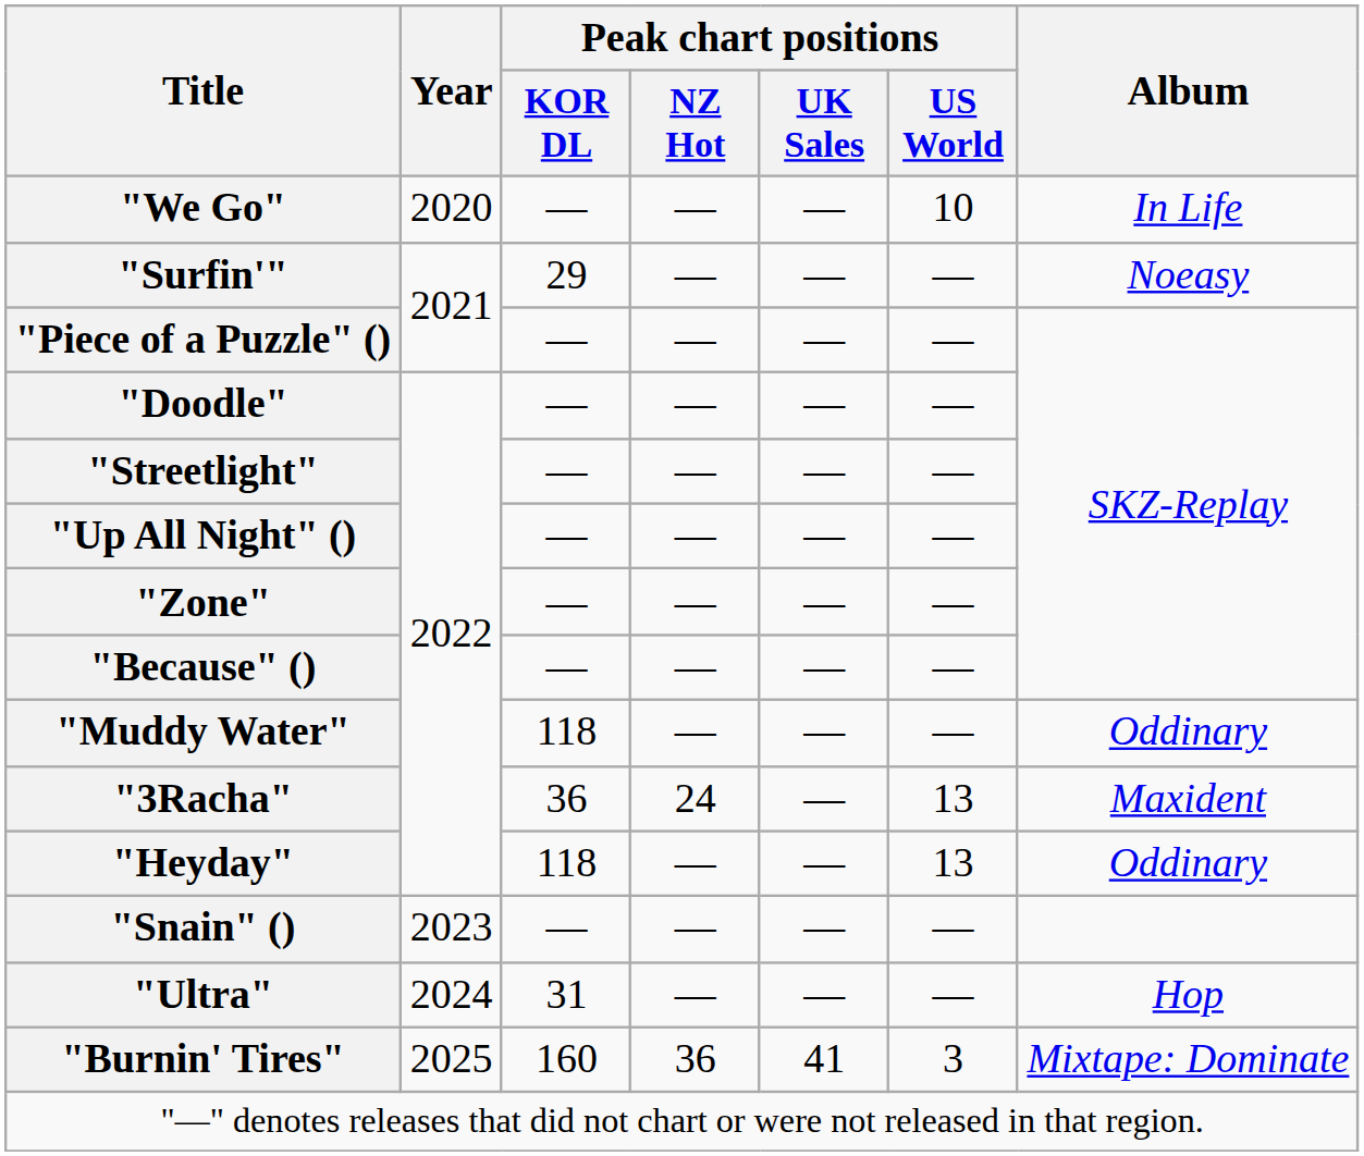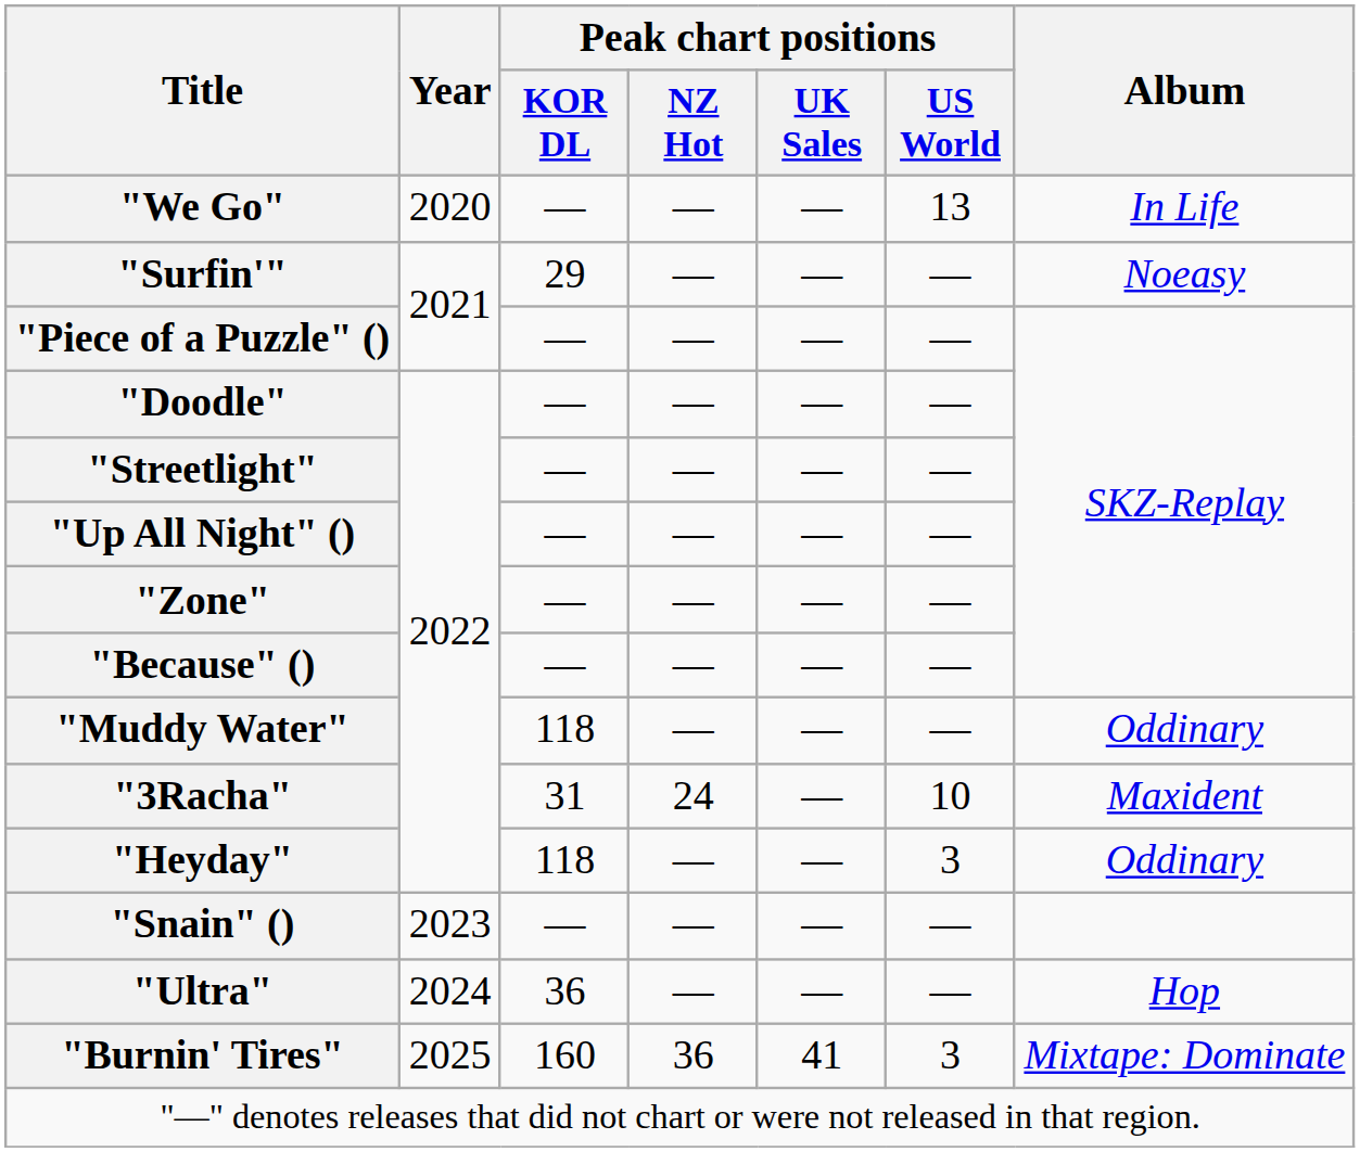"We Go" | Peak chart positions / US World: 10 -> 13
"3Racha" | Peak chart positions / KOR DL: 36 -> 31
"3Racha" | Peak chart positions / US World: 13 -> 10
"Heyday" | Peak chart positions / US World: 13 -> 3
"Ultra" | Peak chart positions / KOR DL: 31 -> 36
